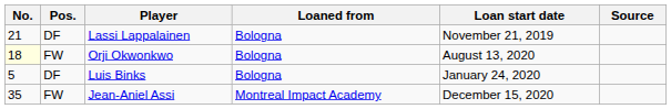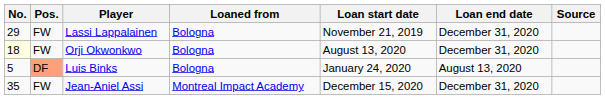+ column: Loan end date | December 31, 2020 | December 31, 2020 | August 13, 2020 | December 31, 2020
Lassi Lappalainen | No.: 21 -> 29
Lassi Lappalainen | Pos.: DF -> FW
Luis Binks | Pos.: no background -> lightsalmon background
